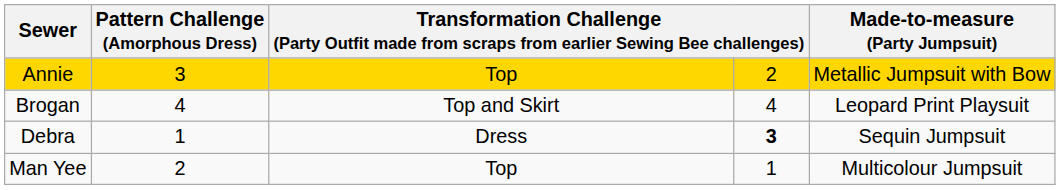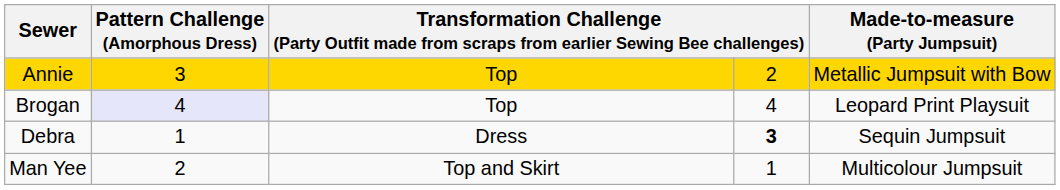Brogan | Pattern Challenge (Amorphous Dress): no background -> lavender background
Brogan | column 3: Top and Skirt -> Top
Man Yee | column 3: Top -> Top and Skirt
